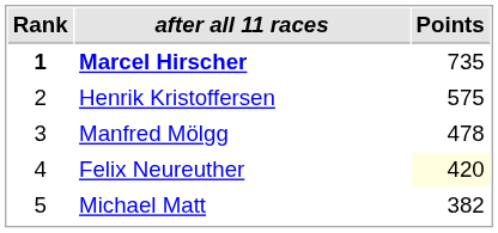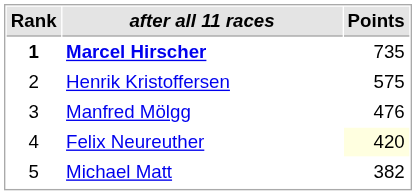Manfred Mölgg | Points: 478 -> 476
